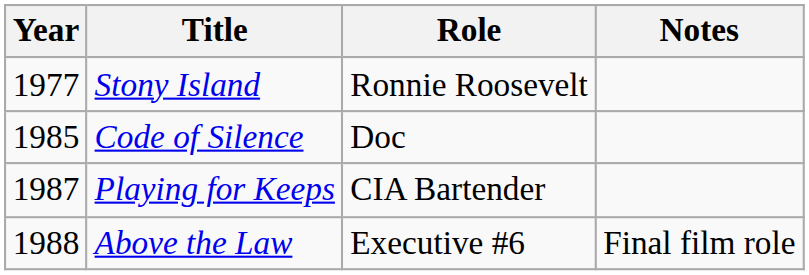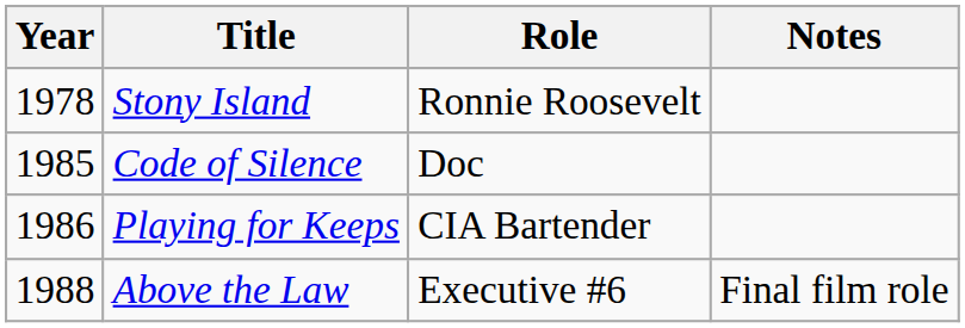Stony Island | Year: 1977 -> 1978
Playing for Keeps | Year: 1987 -> 1986
